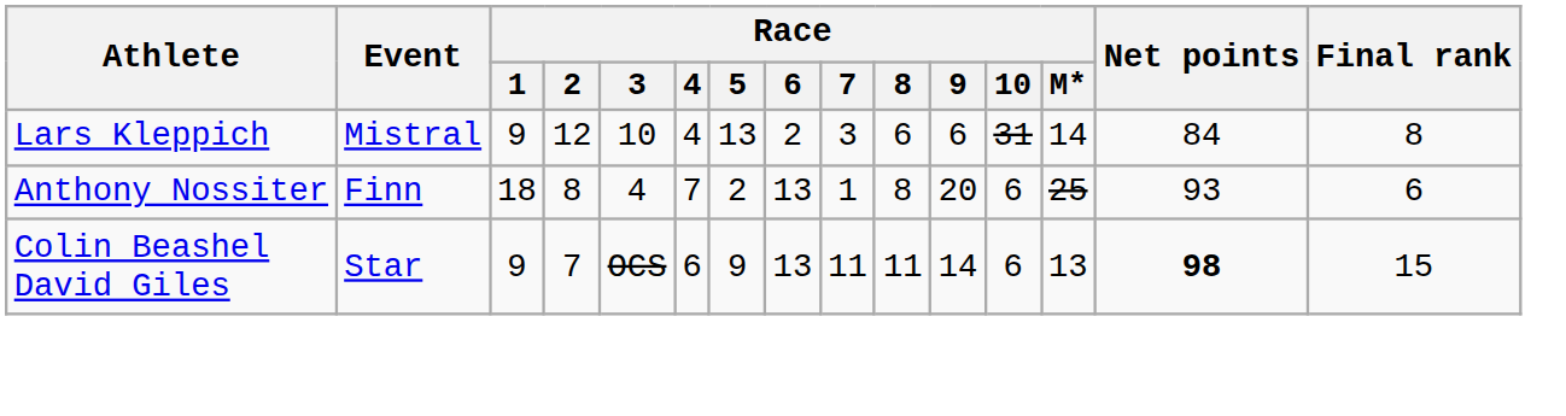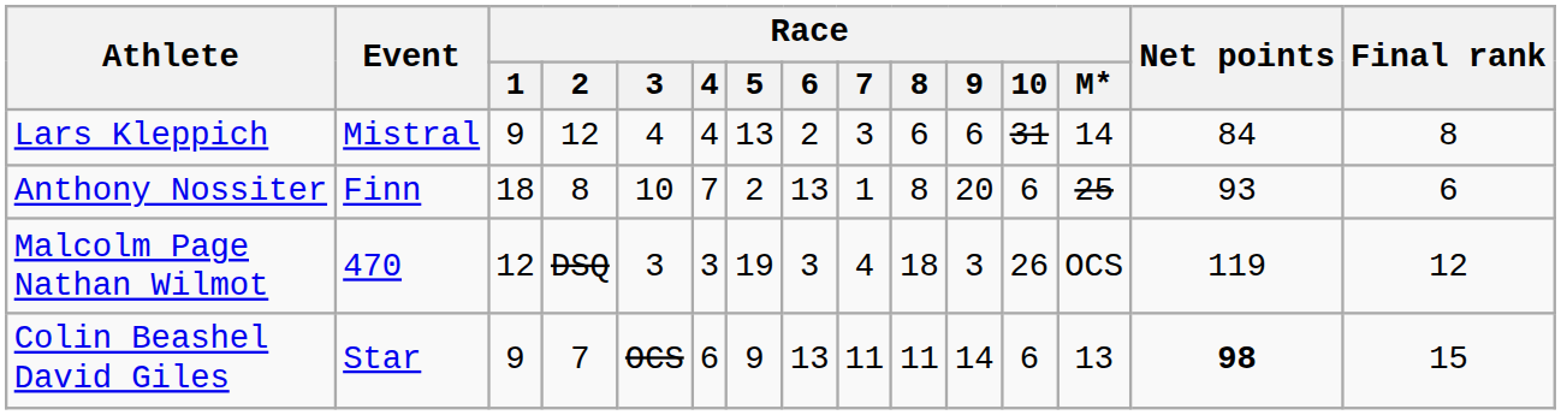Lars Kleppich | Race / 3: 10 -> 4
Anthony Nossiter | Race / 3: 4 -> 10
+ row: Malcolm Page Nathan Wilmot | 470 | 12 | DSQ | 3 | 3 | 19 | 3 | 4 | 18 | 3 | 26 | OCS | 119 | 12
